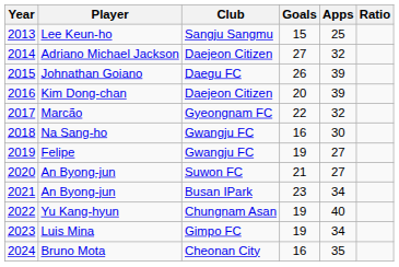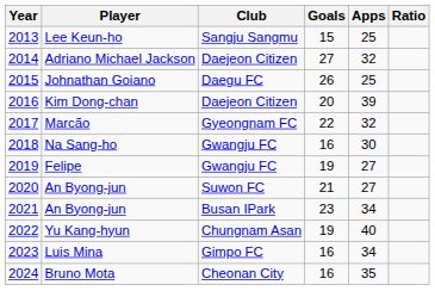Johnathan Goiano | Apps: 39 -> 25
Luis Mina | Goals: 19 -> 16
